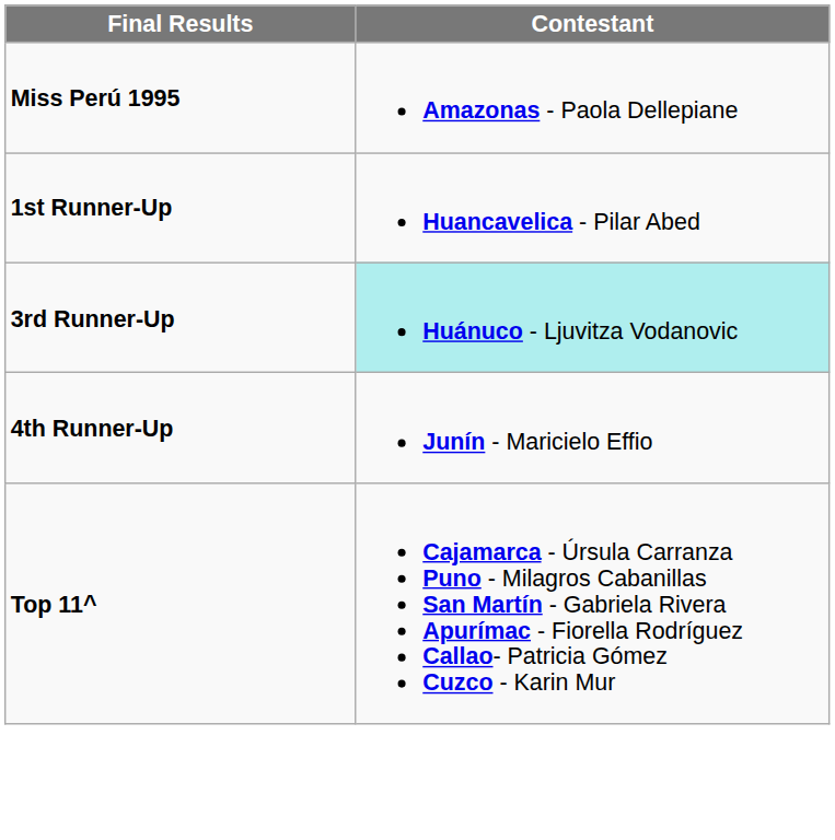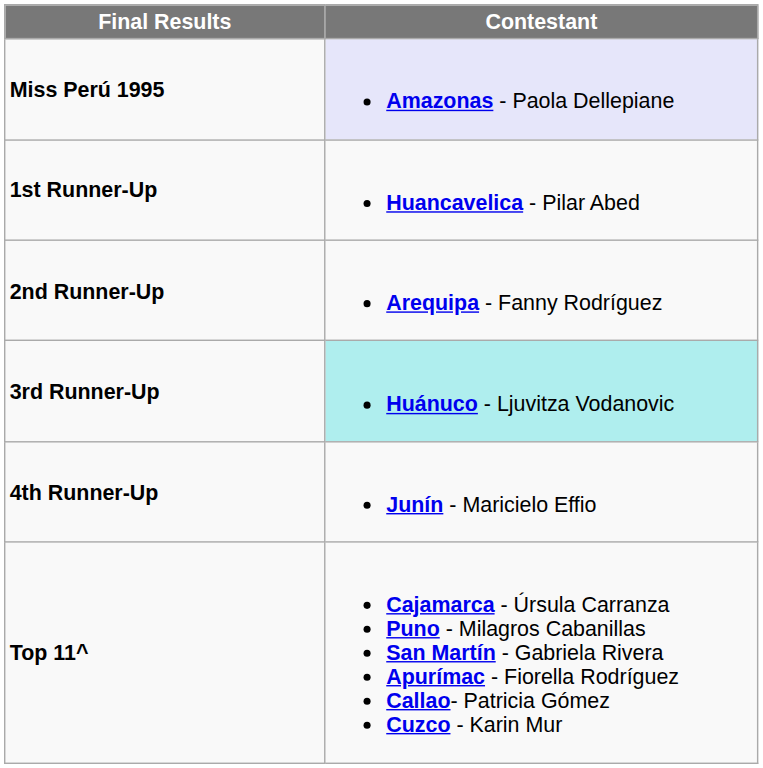Miss Perú 1995 | Contestant: no background -> lavender background
+ row: 2nd Runner-Up | Arequipa - Fanny Rodríguez
